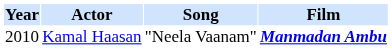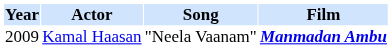Kamal Haasan | Year: 2010 -> 2009
